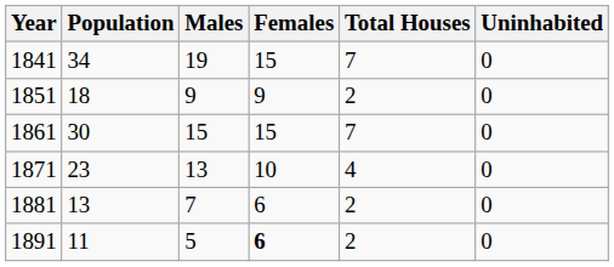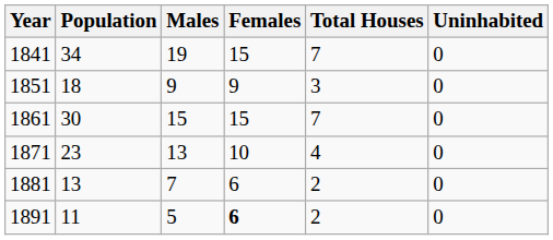1851 | Total Houses: 2 -> 3
